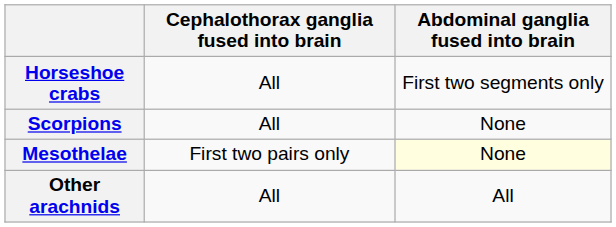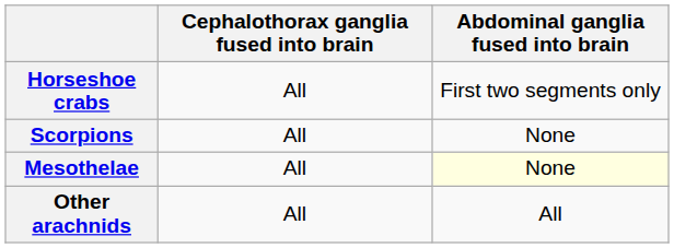Mesothelae | Cephalothorax ganglia fused into brain: First two pairs only -> All
